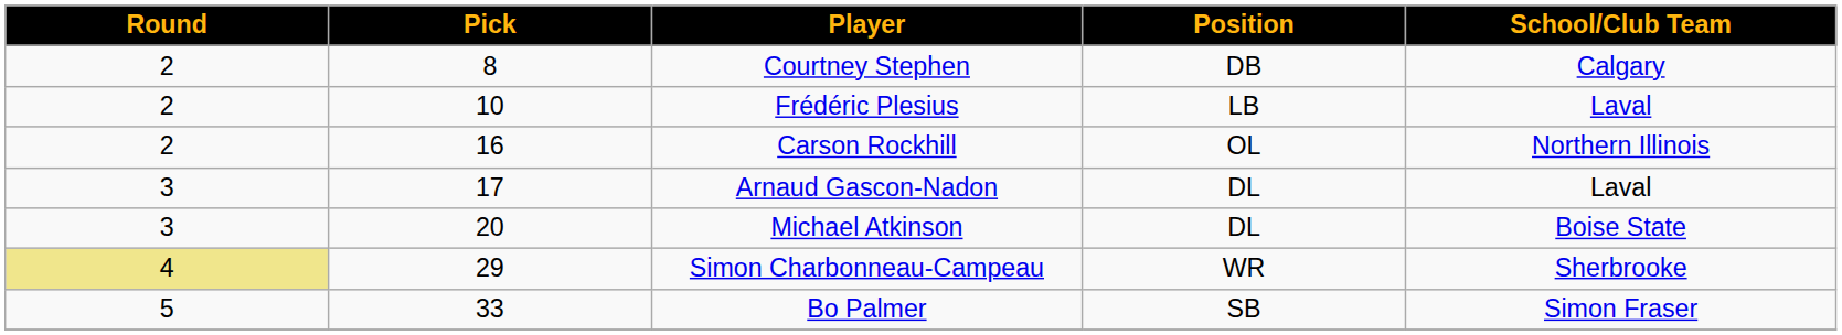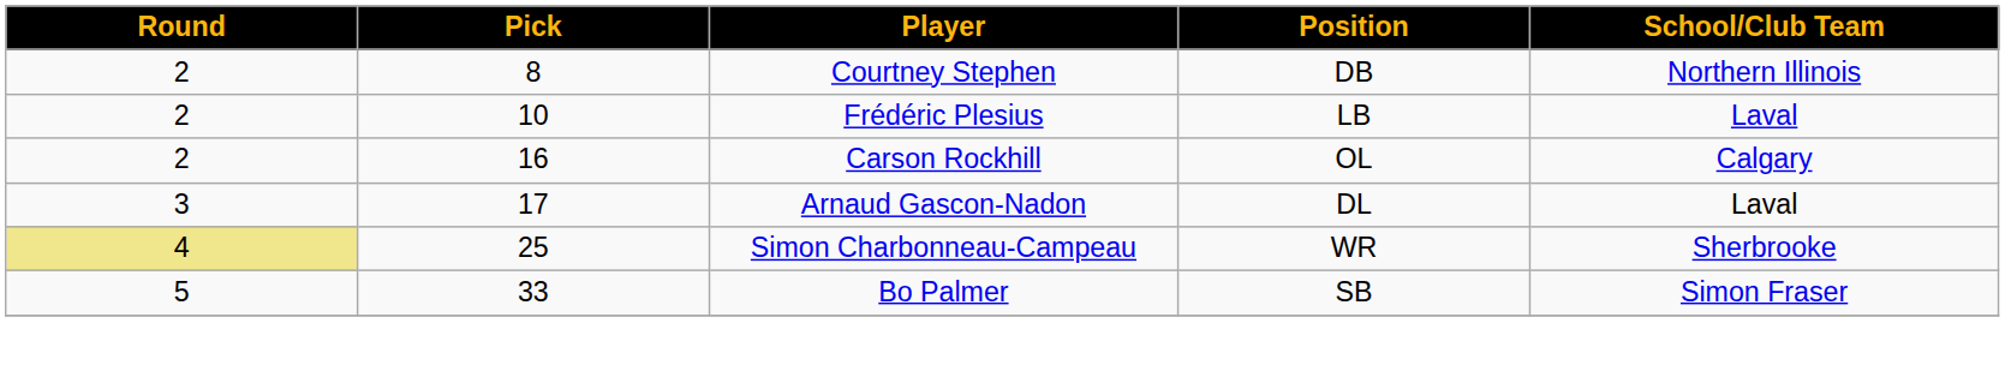Courtney Stephen | School/Club Team: Calgary -> Northern Illinois
Carson Rockhill | School/Club Team: Northern Illinois -> Calgary
- row: 3 | 20 | Michael Atkinson | DL | Boise State
Simon Charbonneau-Campeau | Pick: 29 -> 25
